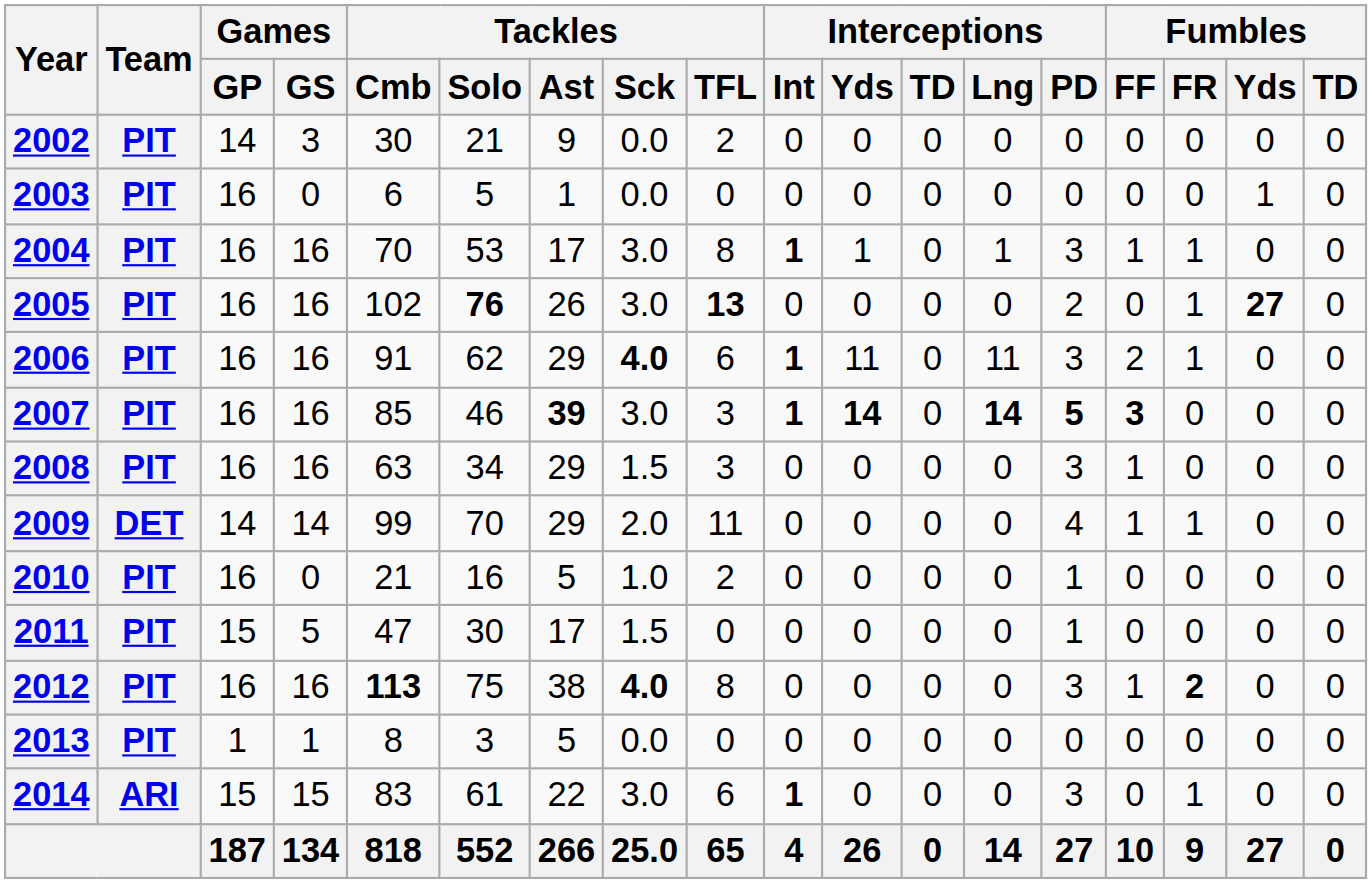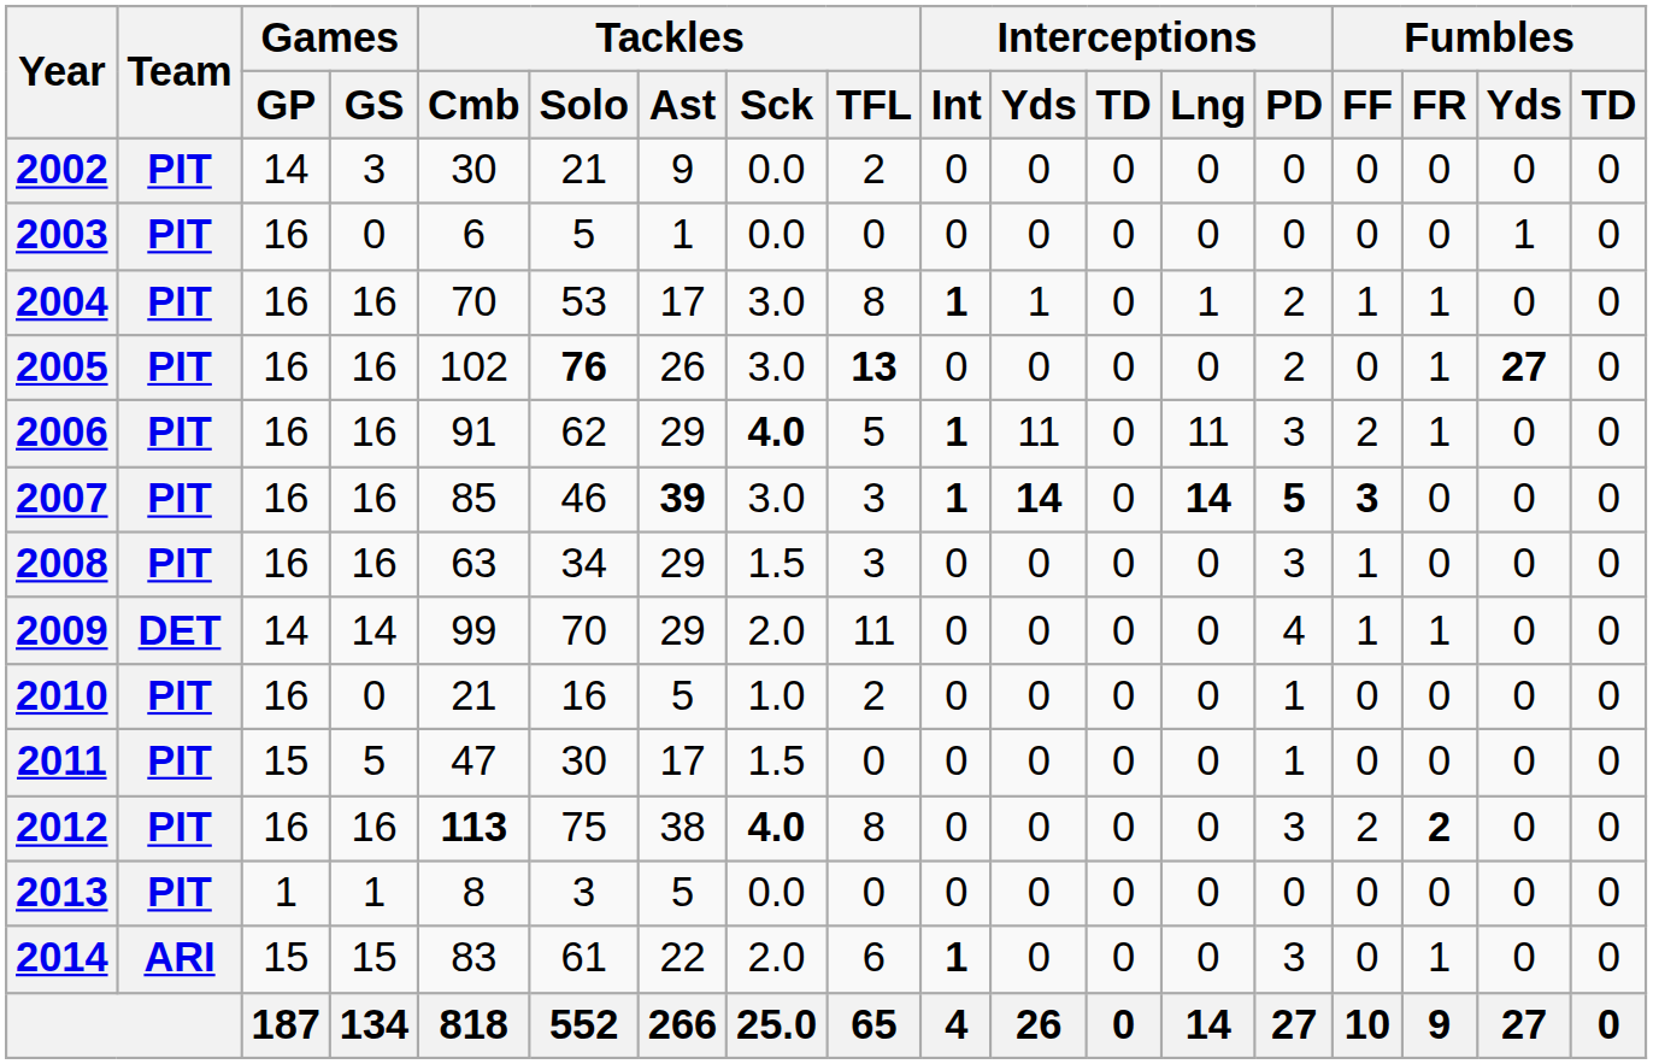2004 | Interceptions / PD: 3 -> 2
2006 | Tackles / TFL: 6 -> 5
2012 | Fumbles / FF: 1 -> 2
2014 | Tackles / Sck: 3.0 -> 2.0
